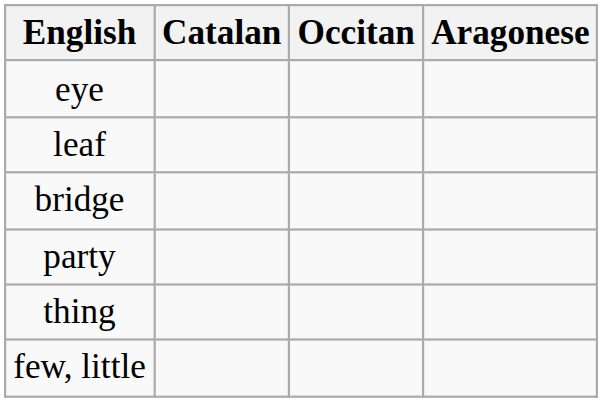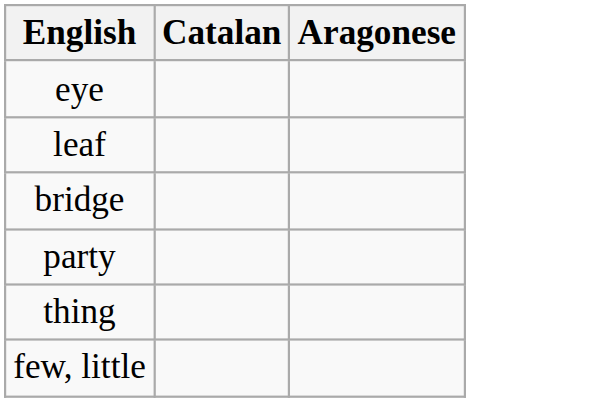- column: Occitan
